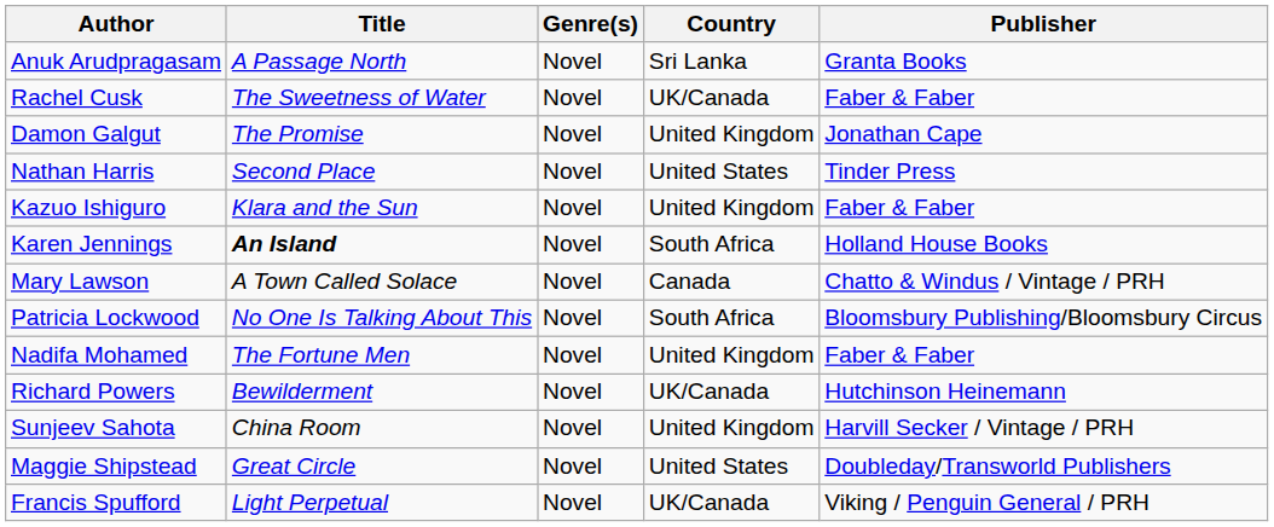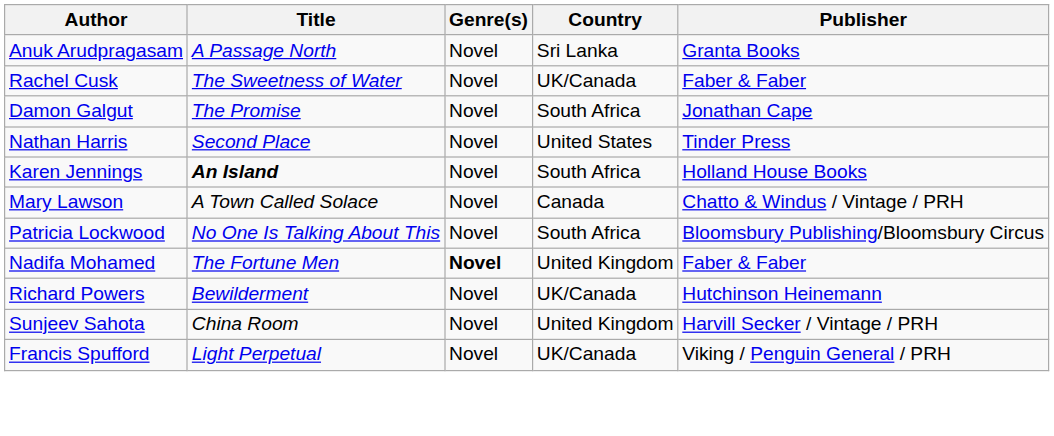Damon Galgut | Country: United Kingdom -> South Africa
- row: Kazuo Ishiguro | Klara and the Sun | Novel | United Kingdom | Faber & Faber
Nadifa Mohamed | Genre(s): normal -> bold
- row: Maggie Shipstead | Great Circle | Novel | United States | Doubleday/Transworld Publishers
